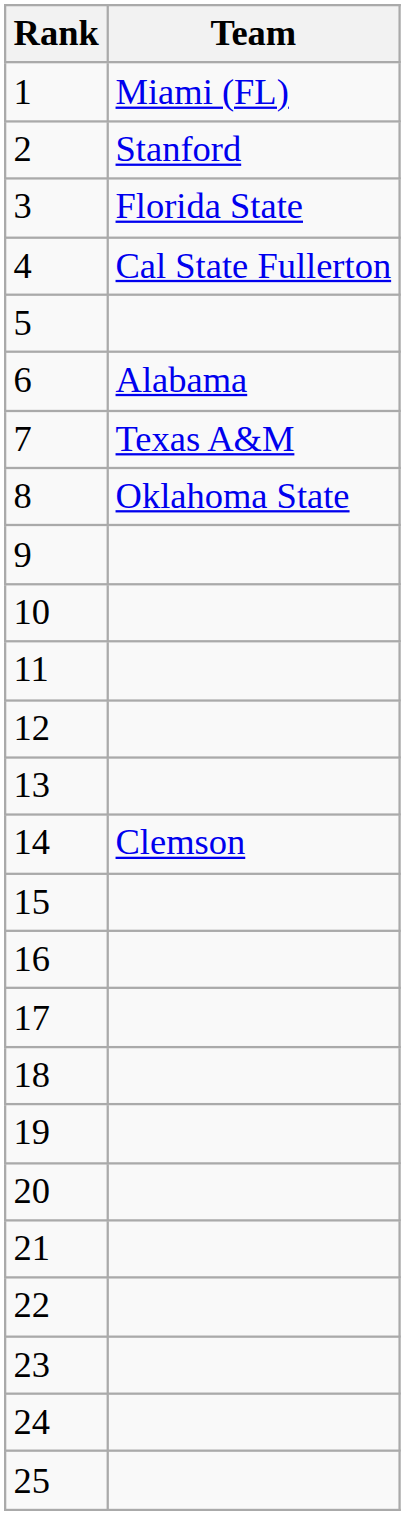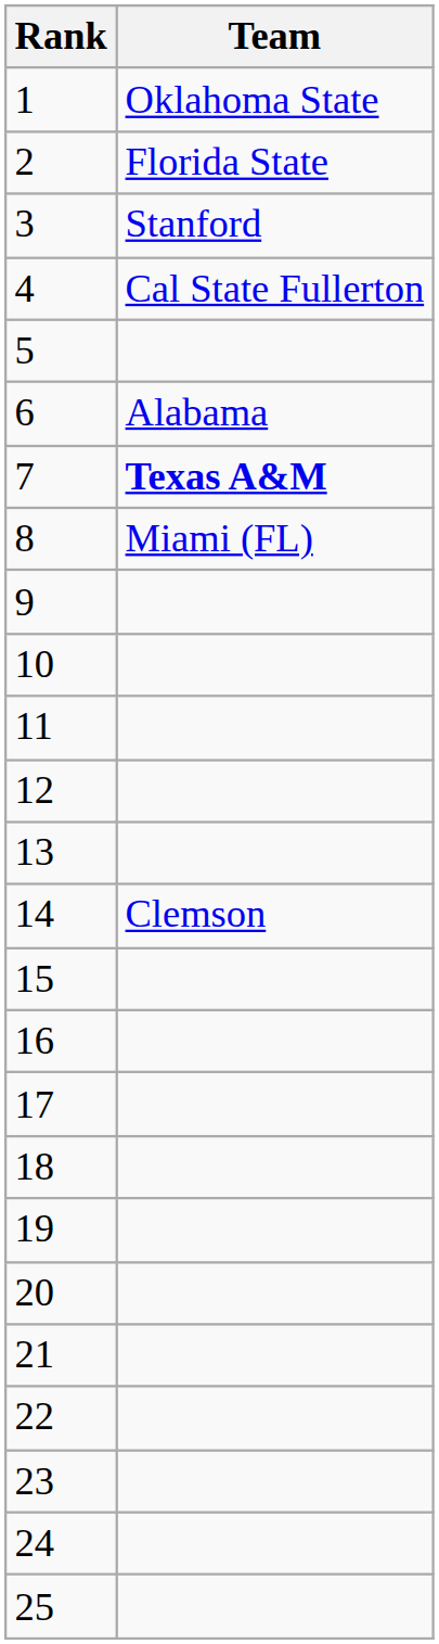1 | Team: Miami (FL) -> Oklahoma State
2 | Team: Stanford -> Florida State
3 | Team: Florida State -> Stanford
7 | Team: normal -> bold
8 | Team: Oklahoma State -> Miami (FL)
